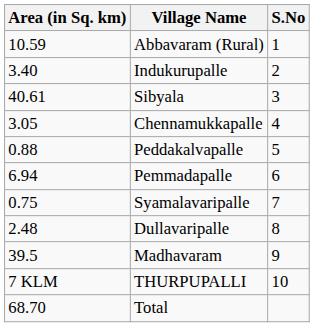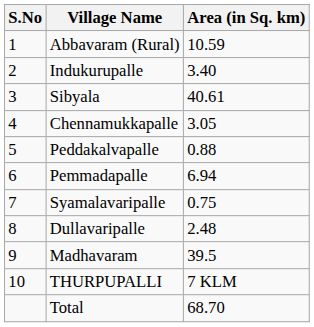columns swapped: S.No <-> Area (in Sq. km)
